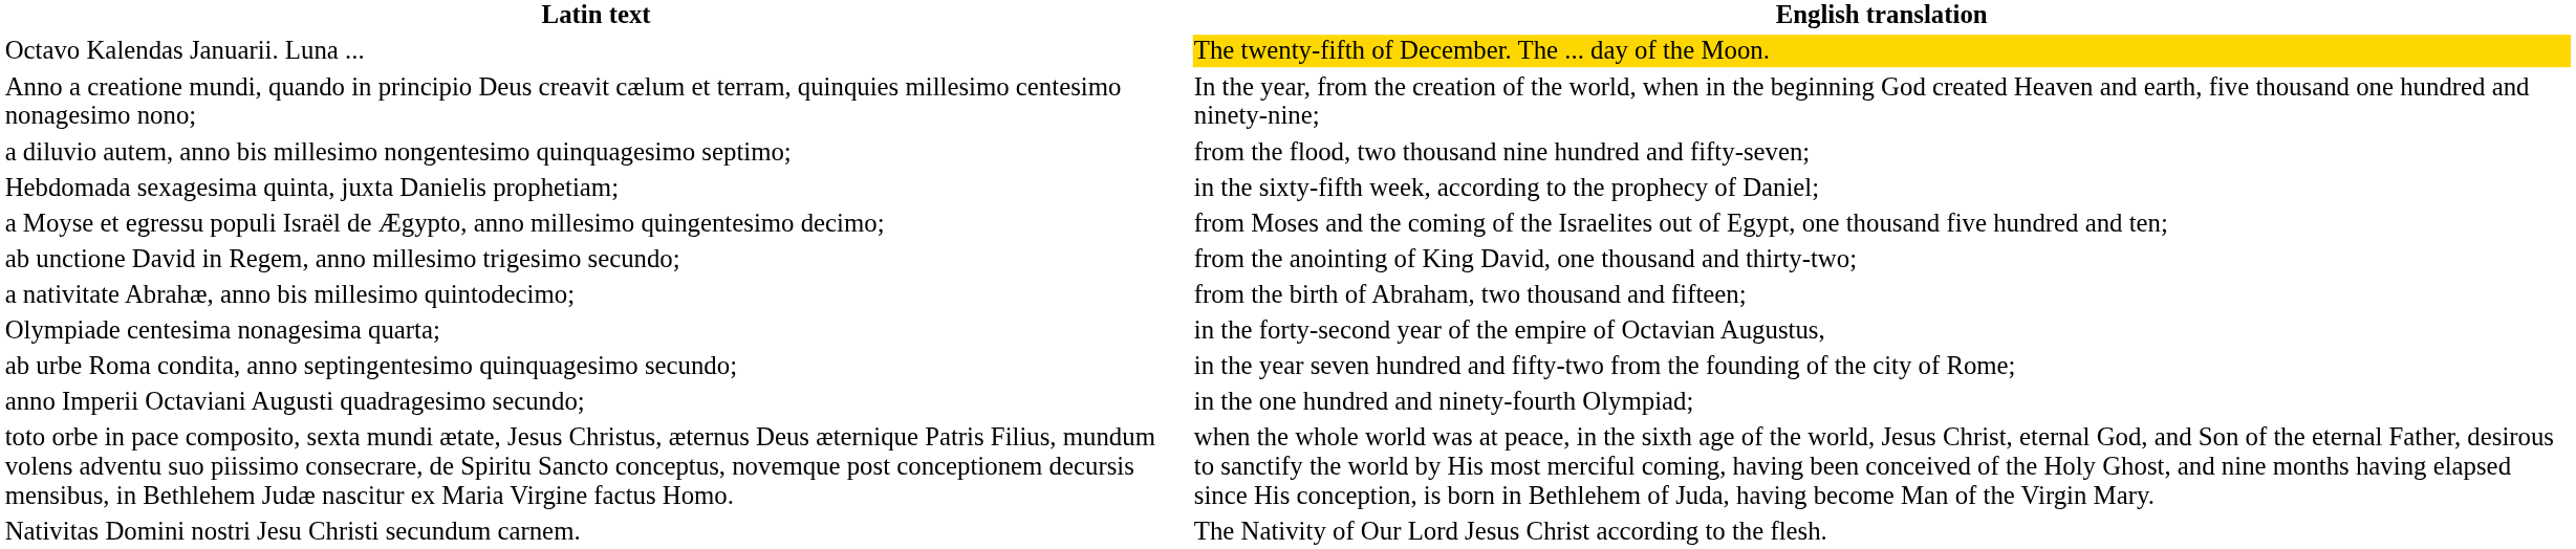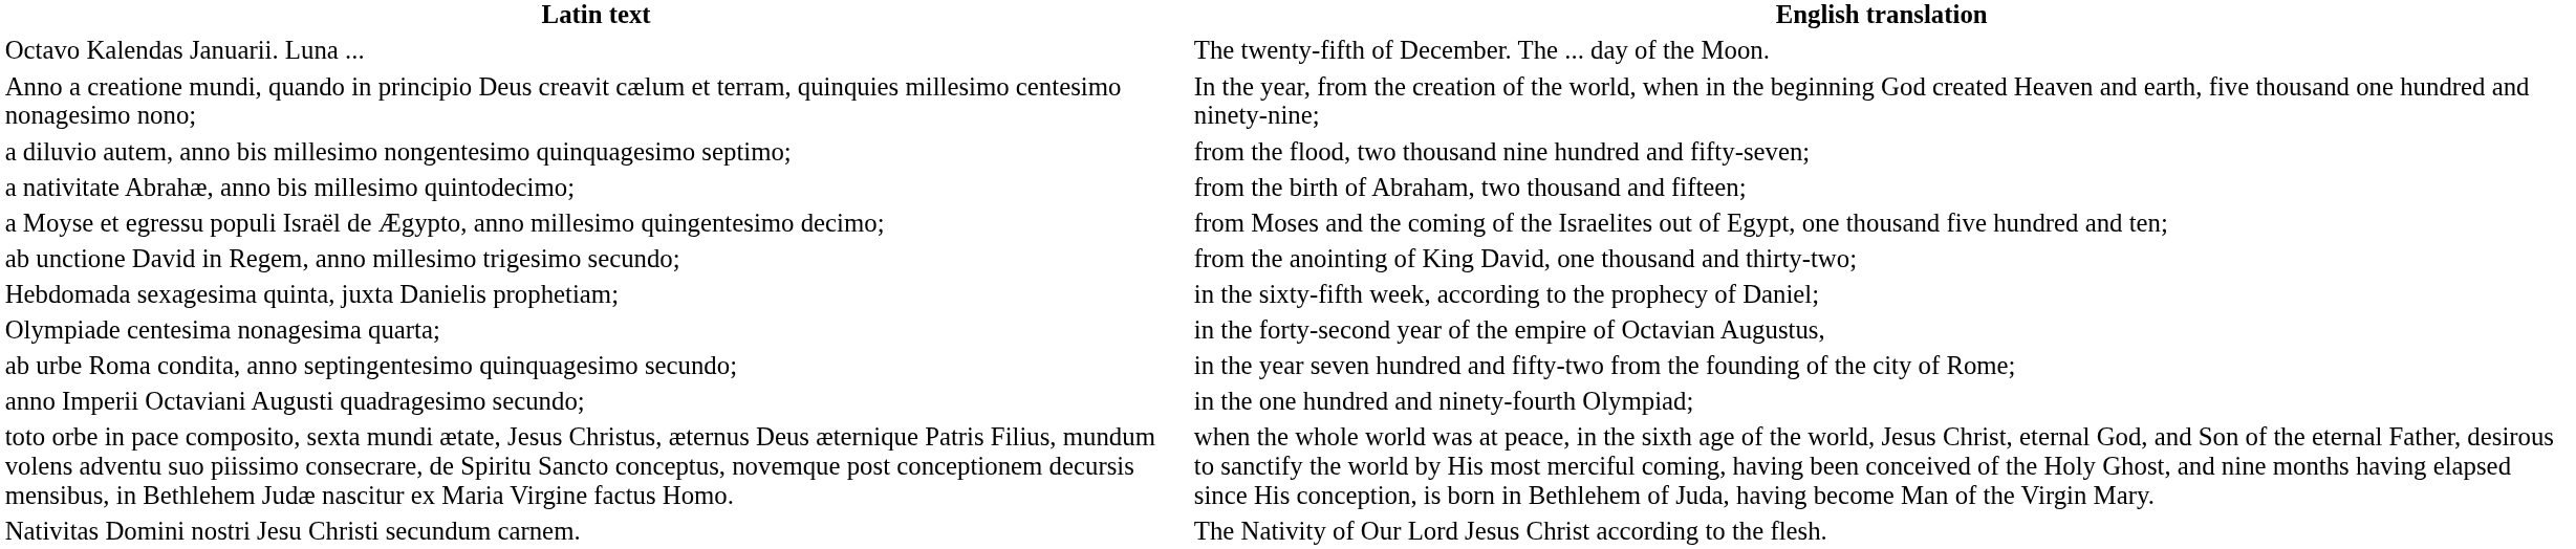Octavo Kalendas Januarii. Luna ... | English translation: gold background -> no background
rows swapped: a nativitate Abrahæ, anno bis millesimo quintodecimo; <-> Hebdomada sexagesima quinta, juxta Danielis prophetiam;
